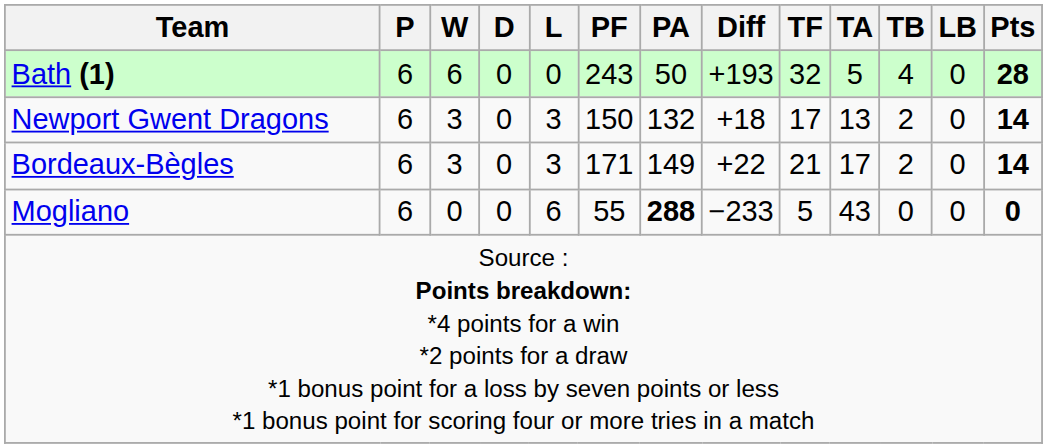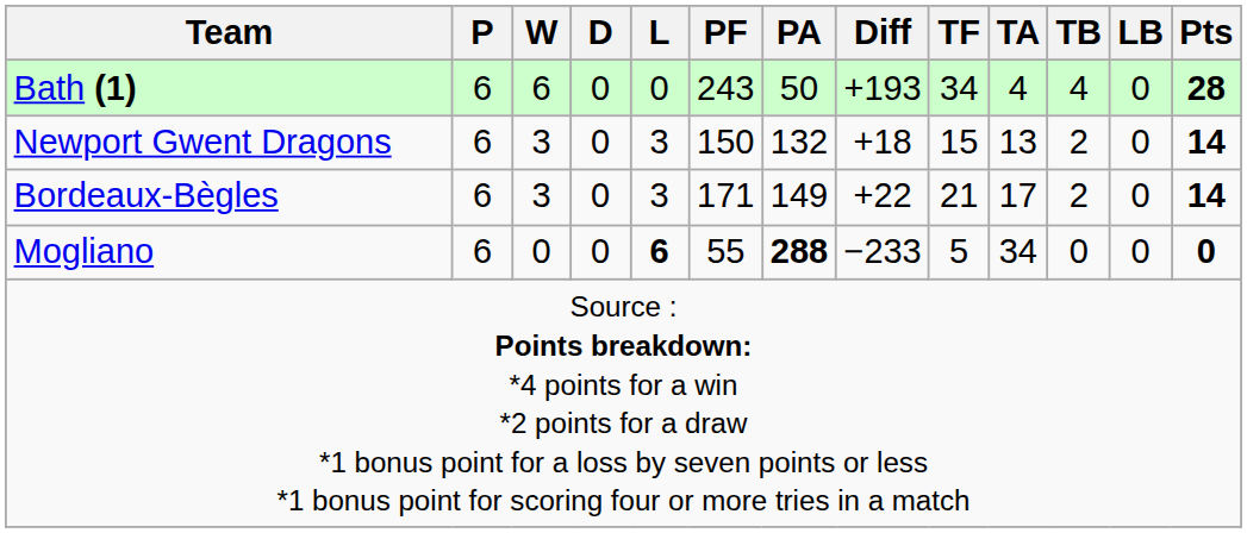Bath (1) | TF: 32 -> 34
Bath (1) | TA: 5 -> 4
Newport Gwent Dragons | TF: 17 -> 15
Mogliano | L: normal -> bold
Mogliano | TA: 43 -> 34
